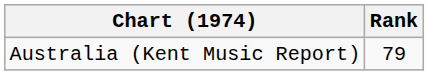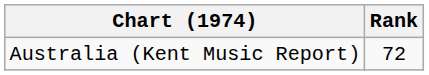Australia (Kent Music Report) | Rank: 79 -> 72
